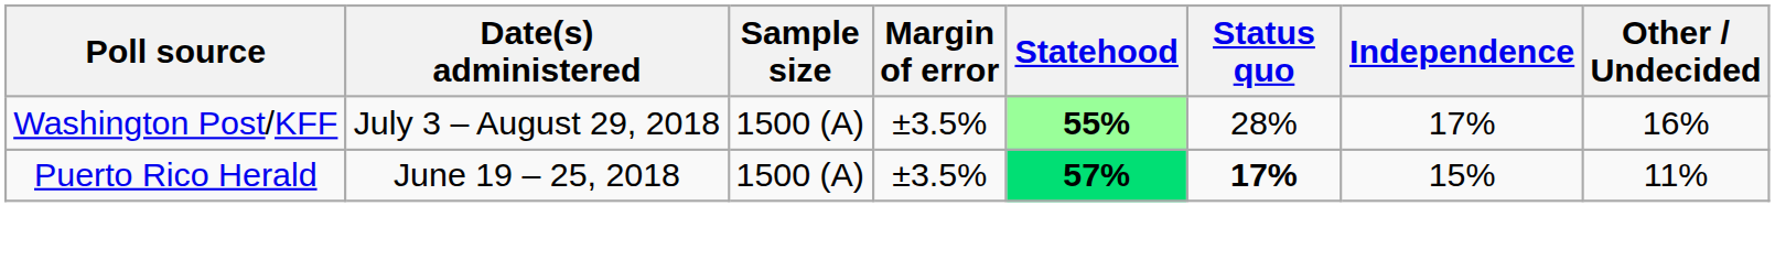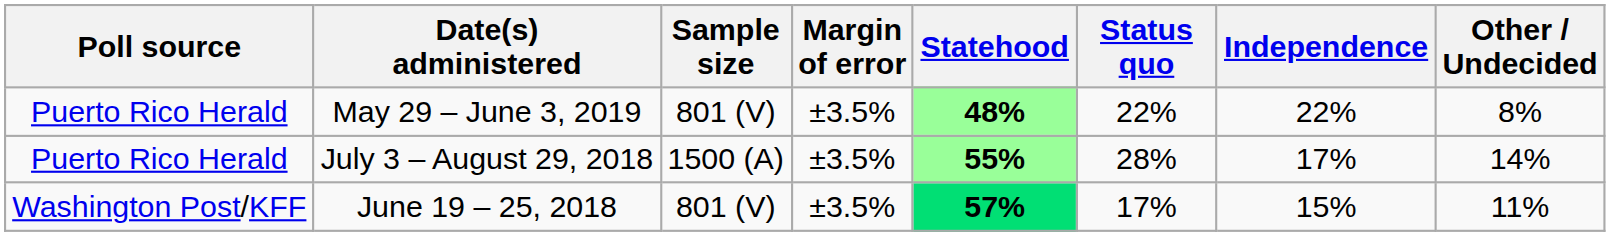+ row: Puerto Rico Herald | May 29 – June 3, 2019 | 801 (V) | ±3.5% | 48% | 22% | 22% | 8%
July 3 – August 29, 2018 | Poll source: Washington Post/KFF -> Puerto Rico Herald
July 3 – August 29, 2018 | Other / Undecided: 16% -> 14%
June 19 – 25, 2018 | Poll source: Puerto Rico Herald -> Washington Post/KFF
June 19 – 25, 2018 | Sample size: 1500 (A) -> 801 (V)
June 19 – 25, 2018 | Status quo: bold -> normal
